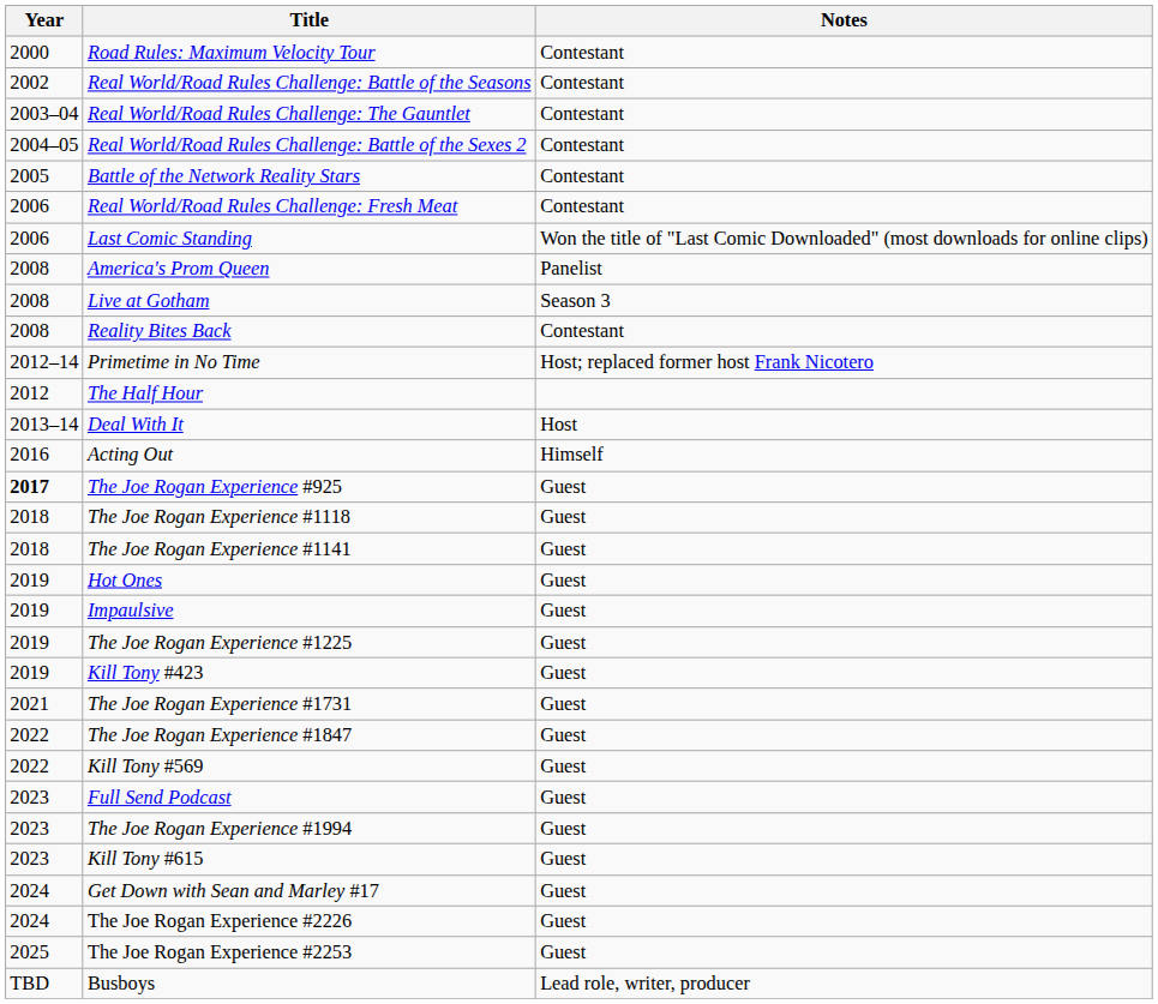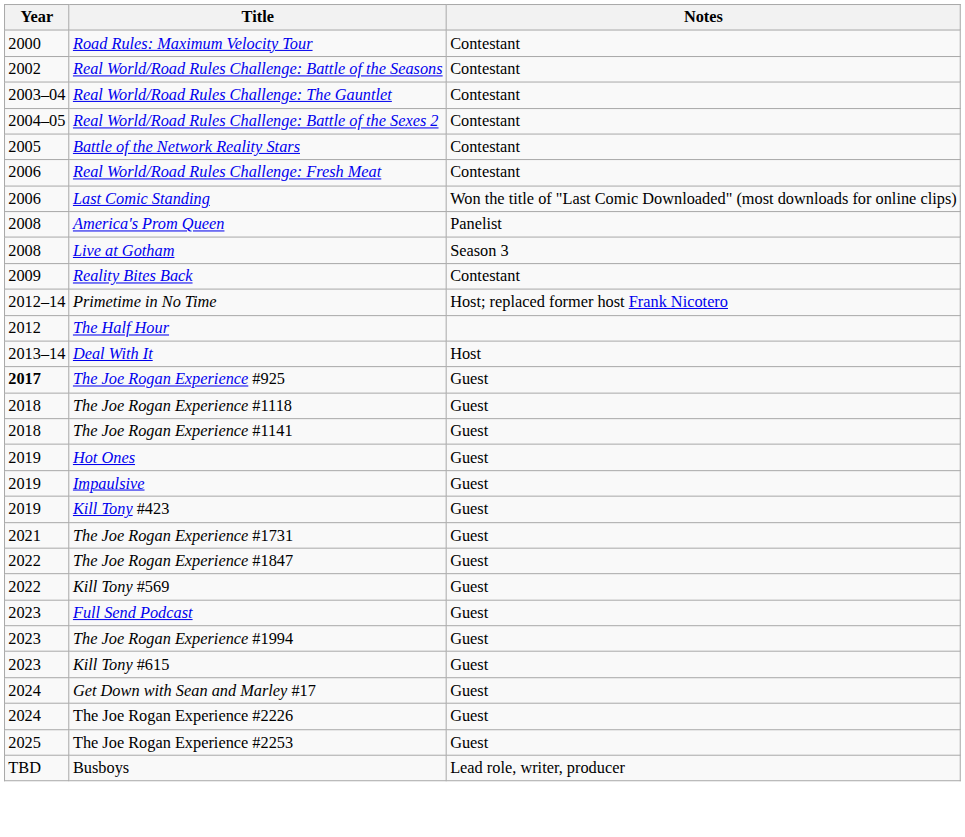Reality Bites Back | Year: 2008 -> 2009
- row: 2016 | Acting Out | Himself
- row: 2019 | The Joe Rogan Experience #1225 | Guest
